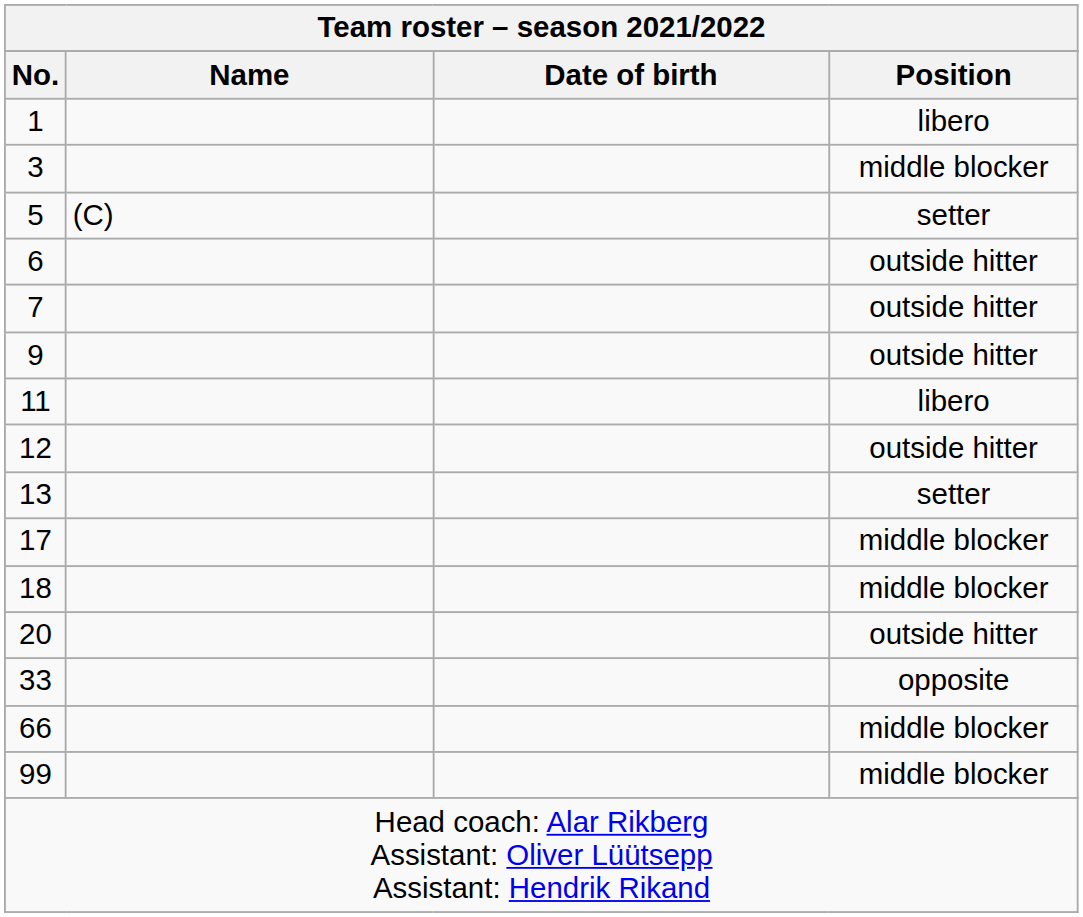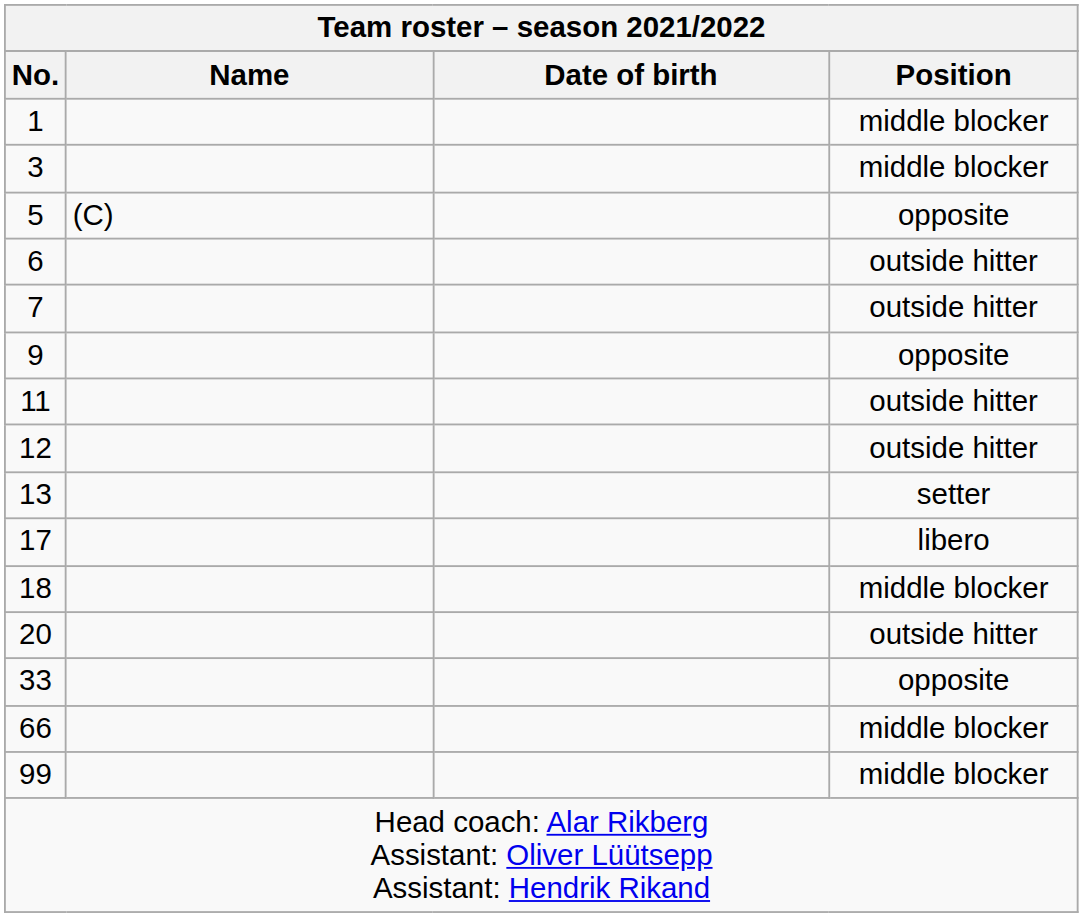1 | Position: libero -> middle blocker
5 | Position: setter -> opposite
9 | Position: outside hitter -> opposite
11 | Position: libero -> outside hitter
17 | Position: middle blocker -> libero
